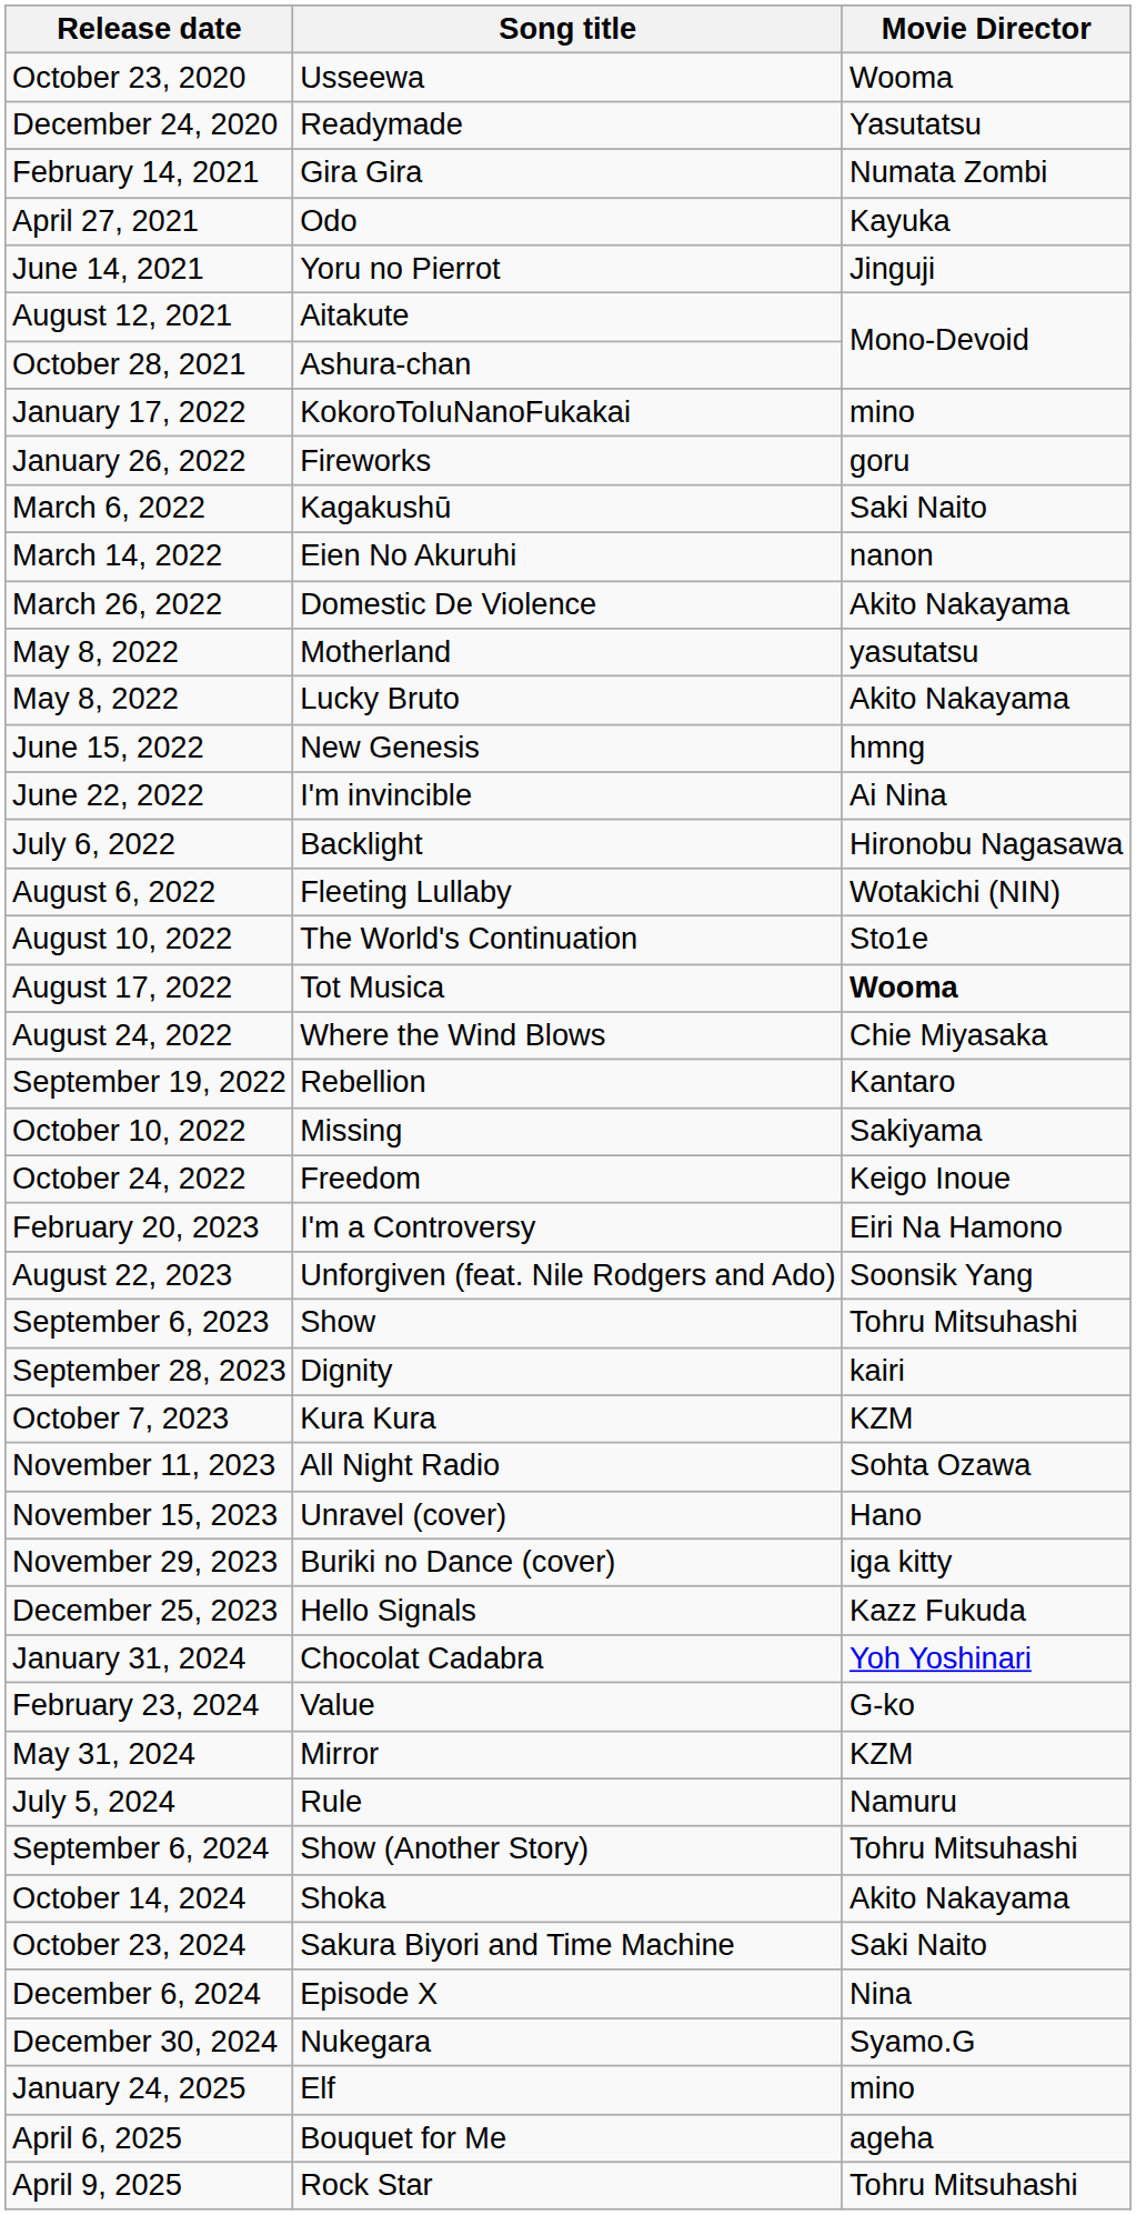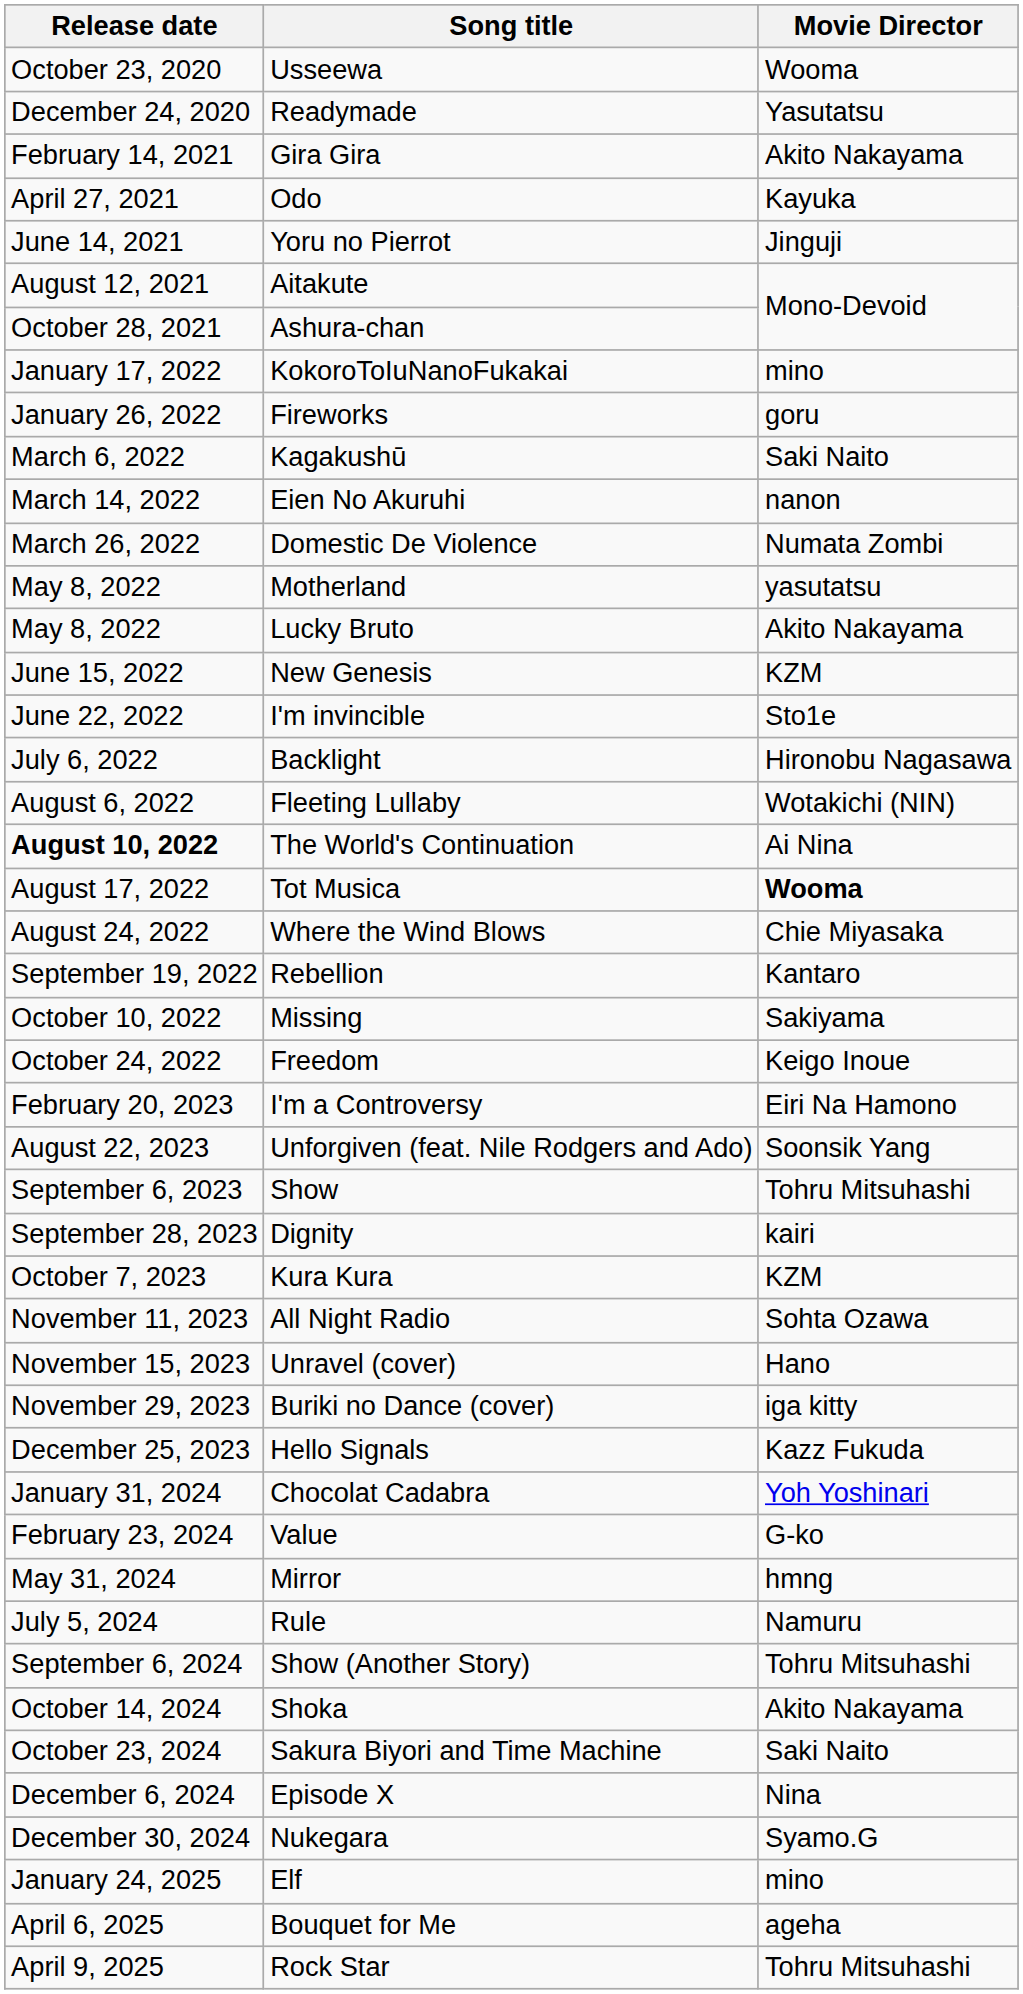Gira Gira | Movie Director: Numata Zombi -> Akito Nakayama
Domestic De Violence | Movie Director: Akito Nakayama -> Numata Zombi
New Genesis | Movie Director: hmng -> KZM
I'm invincible | Movie Director: Ai Nina -> Sto1e
The World's Continuation | Release date: normal -> bold
The World's Continuation | Movie Director: Sto1e -> Ai Nina
Mirror | Movie Director: KZM -> hmng
